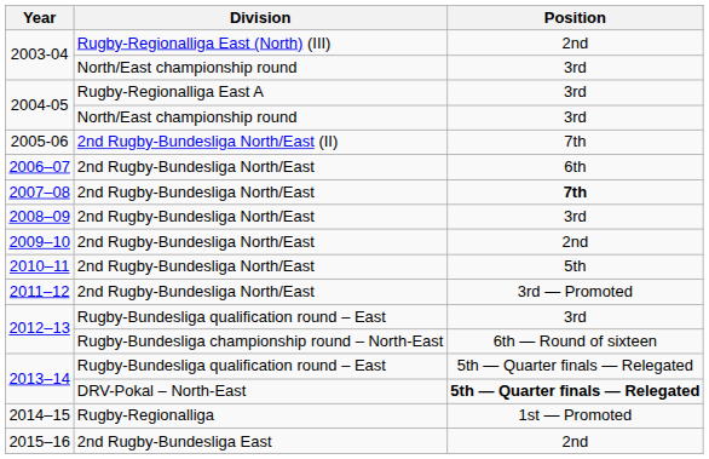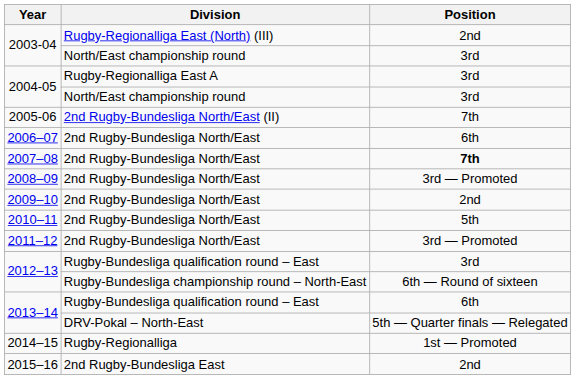2008–09 | Position: 3rd -> 3rd — Promoted
2013–14 / Rugby-Bundesliga qualification round – East | Position: 5th — Quarter finals — Relegated -> 6th
2013–14 / DRV-Pokal – North-East | Position: bold -> normal
